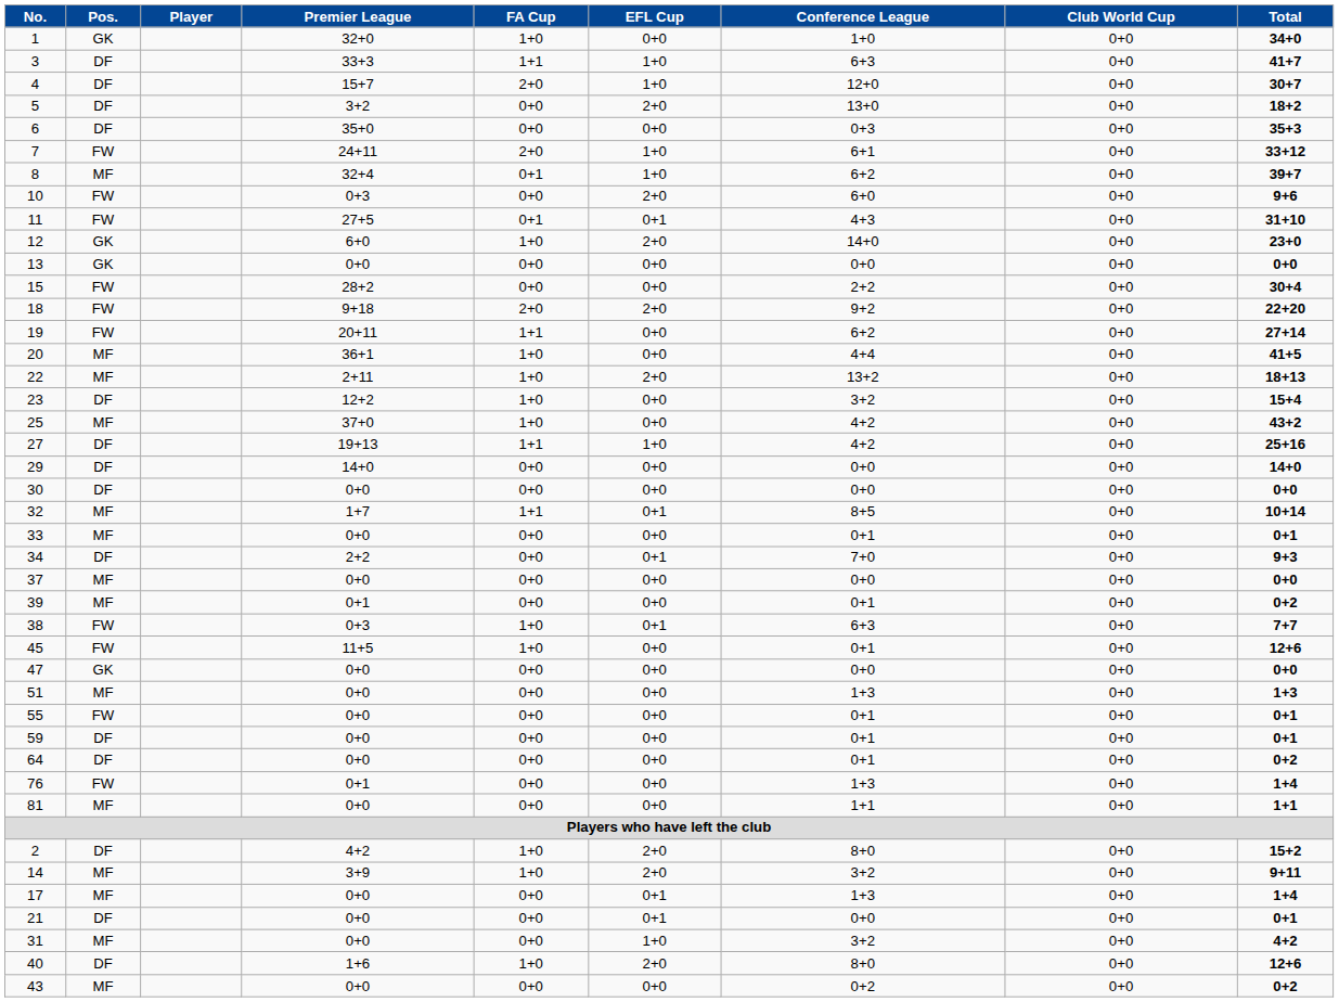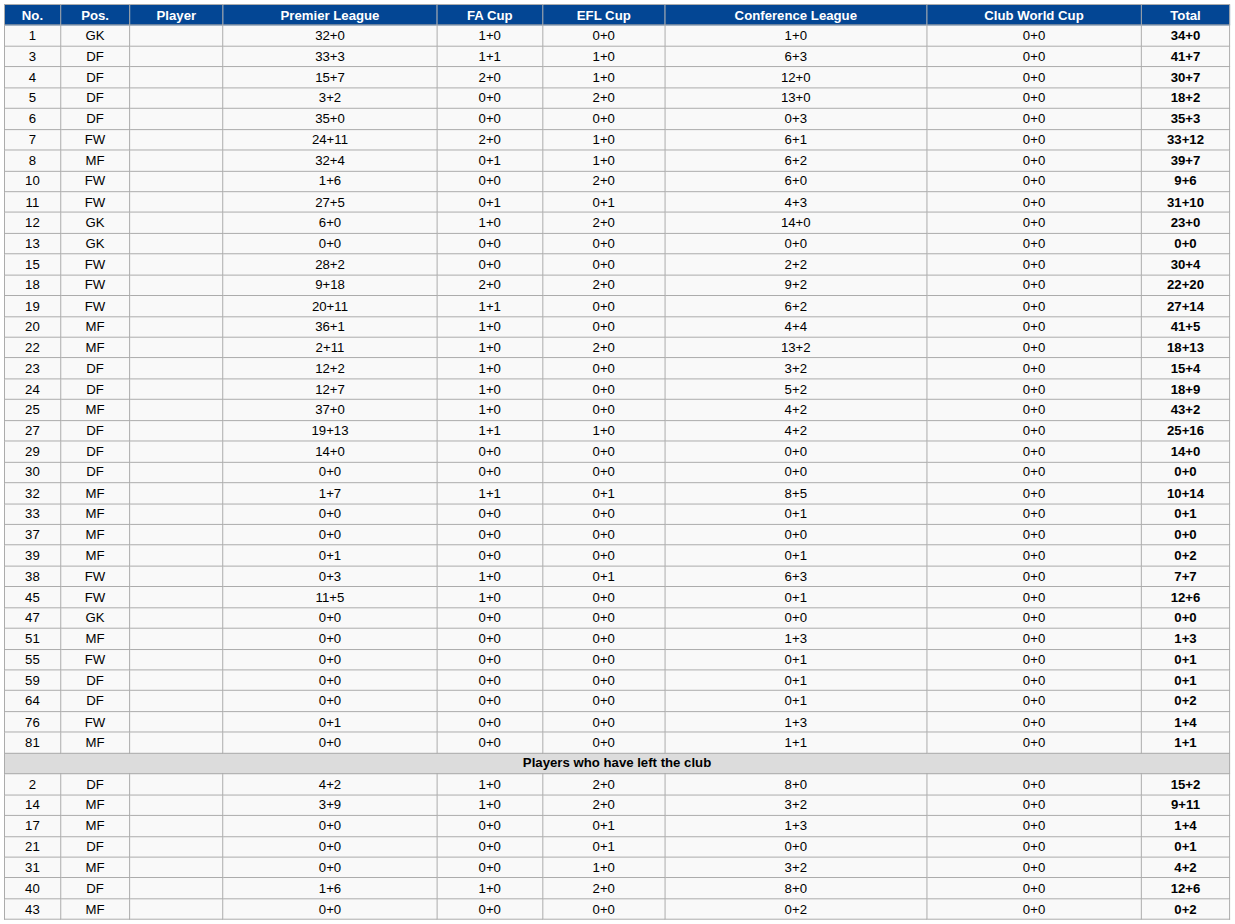10 | Premier League: 0+3 -> 1+6
+ row: 24 | DF | 12+7 | 1+0 | 0+0 | 5+2 | 0+0 | 18+9
- row: 34 | DF | 2+2 | 0+0 | 0+1 | 7+0 | 0+0 | 9+3
